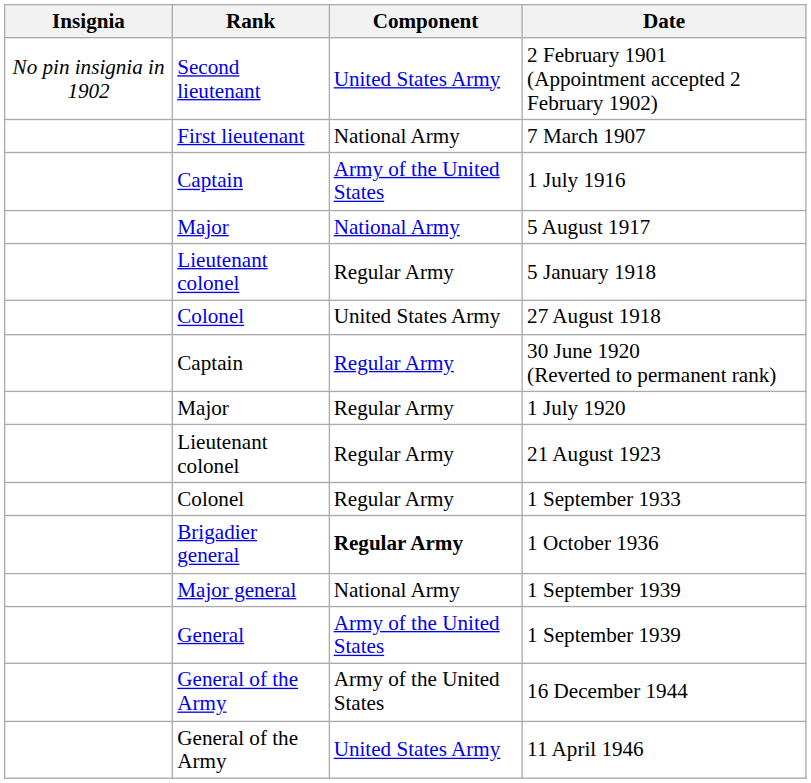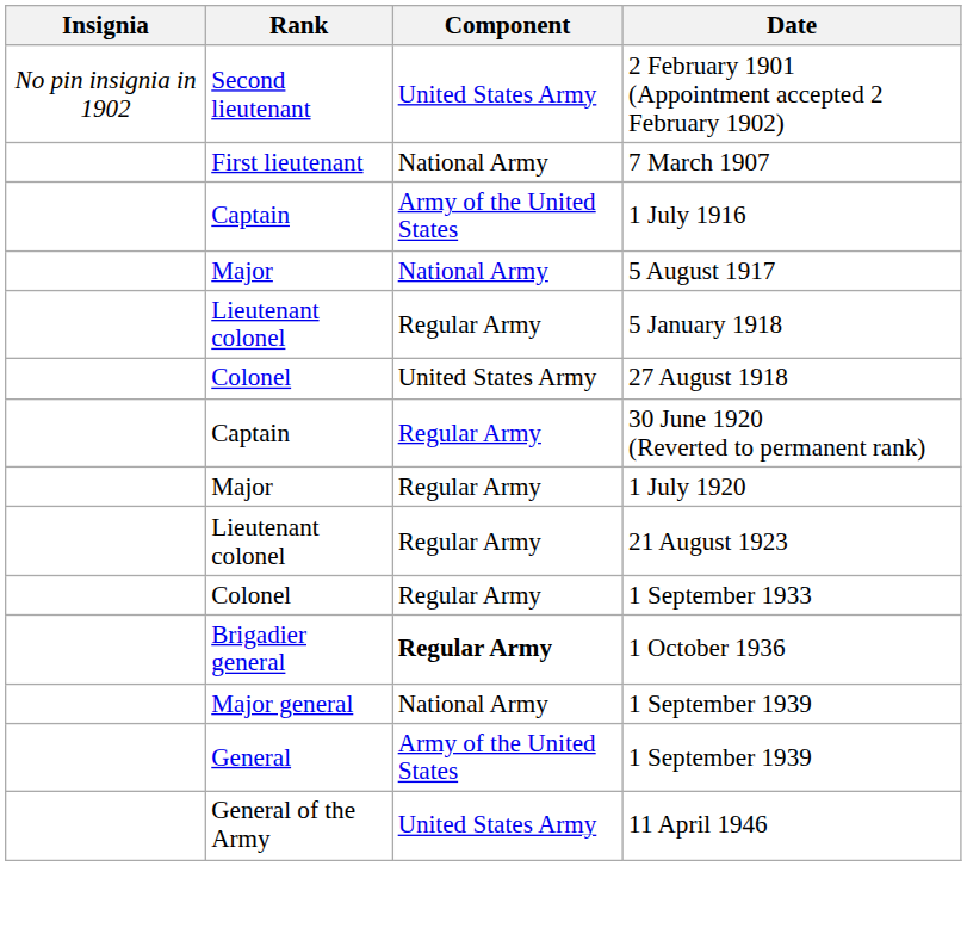- row: General of the Army | Army of the United States | 16 December 1944
